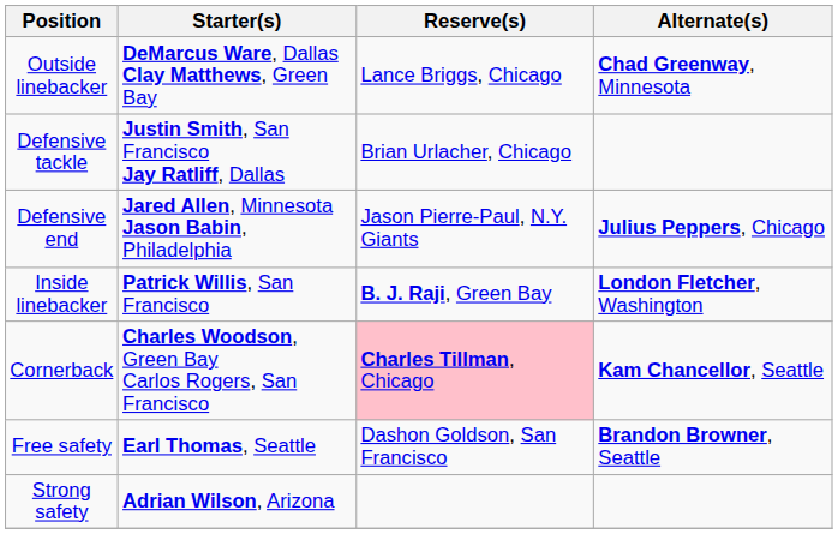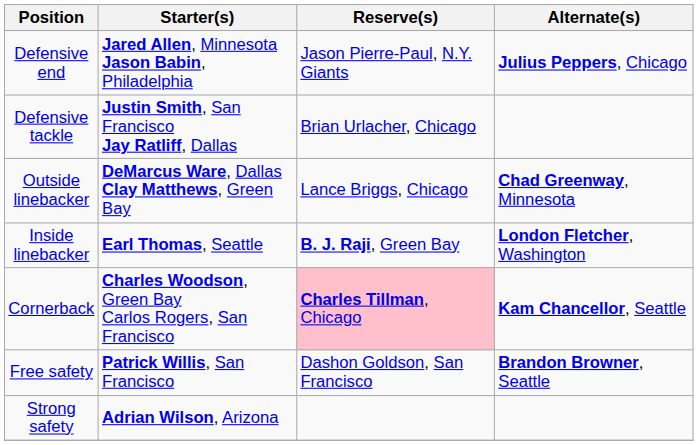rows swapped: Defensive end <-> Outside linebacker
Inside linebacker | Starter(s): Patrick Willis, San Francisco -> Earl Thomas, Seattle
Free safety | Starter(s): Earl Thomas, Seattle -> Patrick Willis, San Francisco
